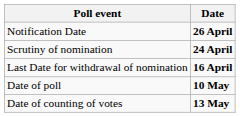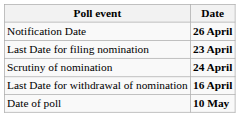+ row: Last Date for filing nomination | 23 April
- row: Date of counting of votes | 13 May
